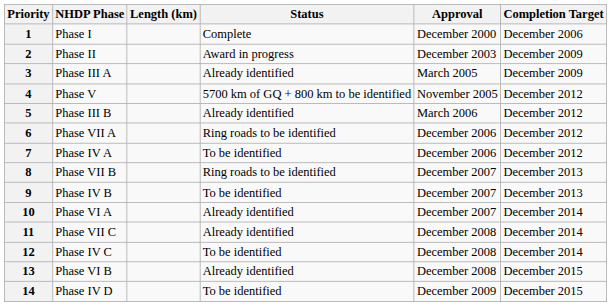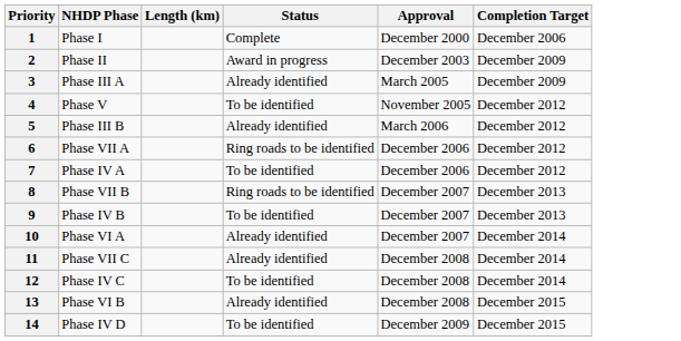4 | Status: 5700 km of GQ + 800 km to be identified -> To be identified
